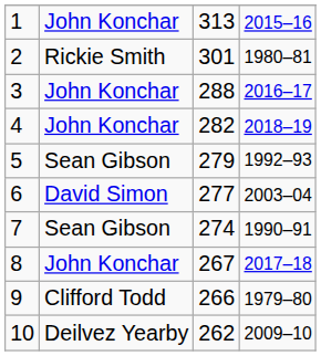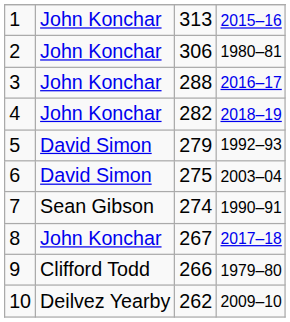2 | column 2: Rickie Smith -> John Konchar
2 | column 3: 301 -> 306
5 | column 2: Sean Gibson -> David Simon
6 | column 3: 277 -> 275
